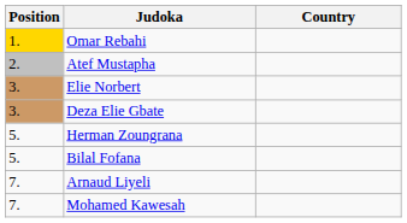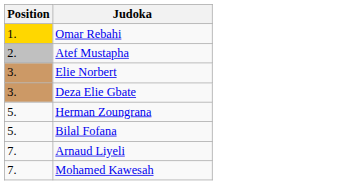- column: Country
